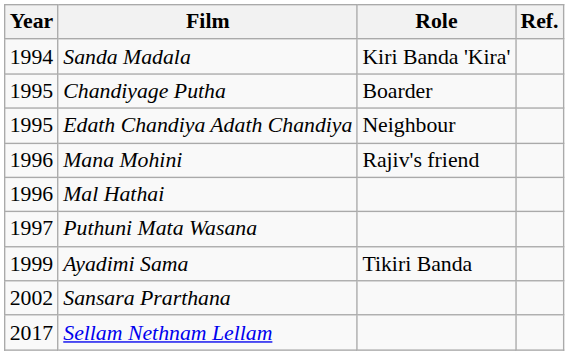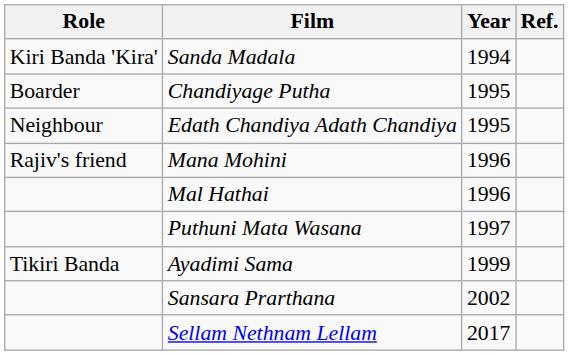columns swapped: Year <-> Role
